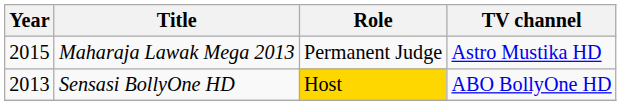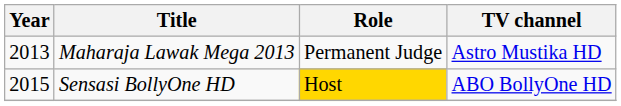Maharaja Lawak Mega 2013 | Year: 2015 -> 2013
Sensasi BollyOne HD | Year: 2013 -> 2015
